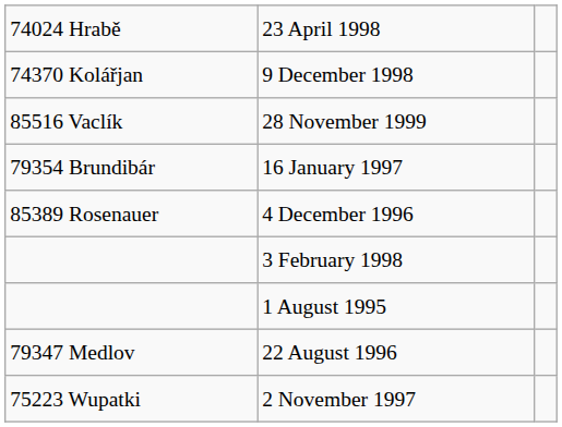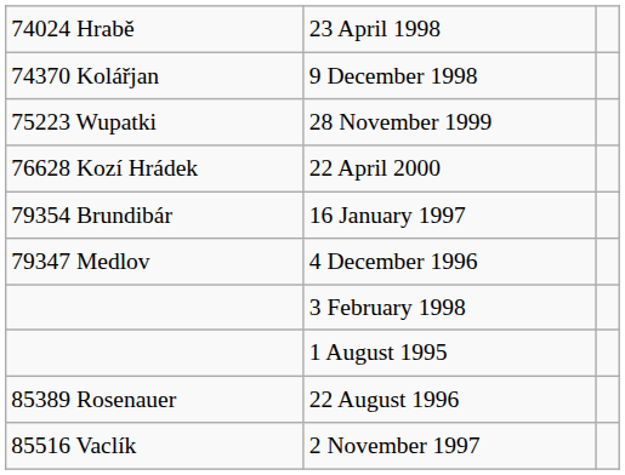28 November 1999 | column 1: 85516 Vaclík -> 75223 Wupatki
+ row: 76628 Kozí Hrádek | 22 April 2000
4 December 1996 | column 1: 85389 Rosenauer -> 79347 Medlov
22 August 1996 | column 1: 79347 Medlov -> 85389 Rosenauer
2 November 1997 | column 1: 75223 Wupatki -> 85516 Vaclík
